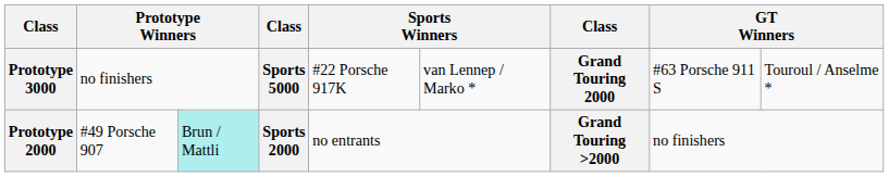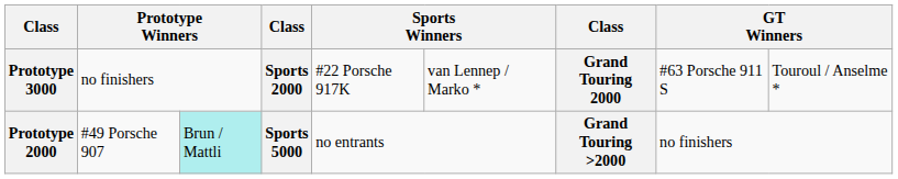Prototype 3000 | column 4: Sports 5000 -> Sports 2000
Prototype 2000 | column 4: Sports 2000 -> Sports 5000
